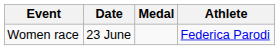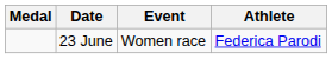columns swapped: Medal <-> Event
